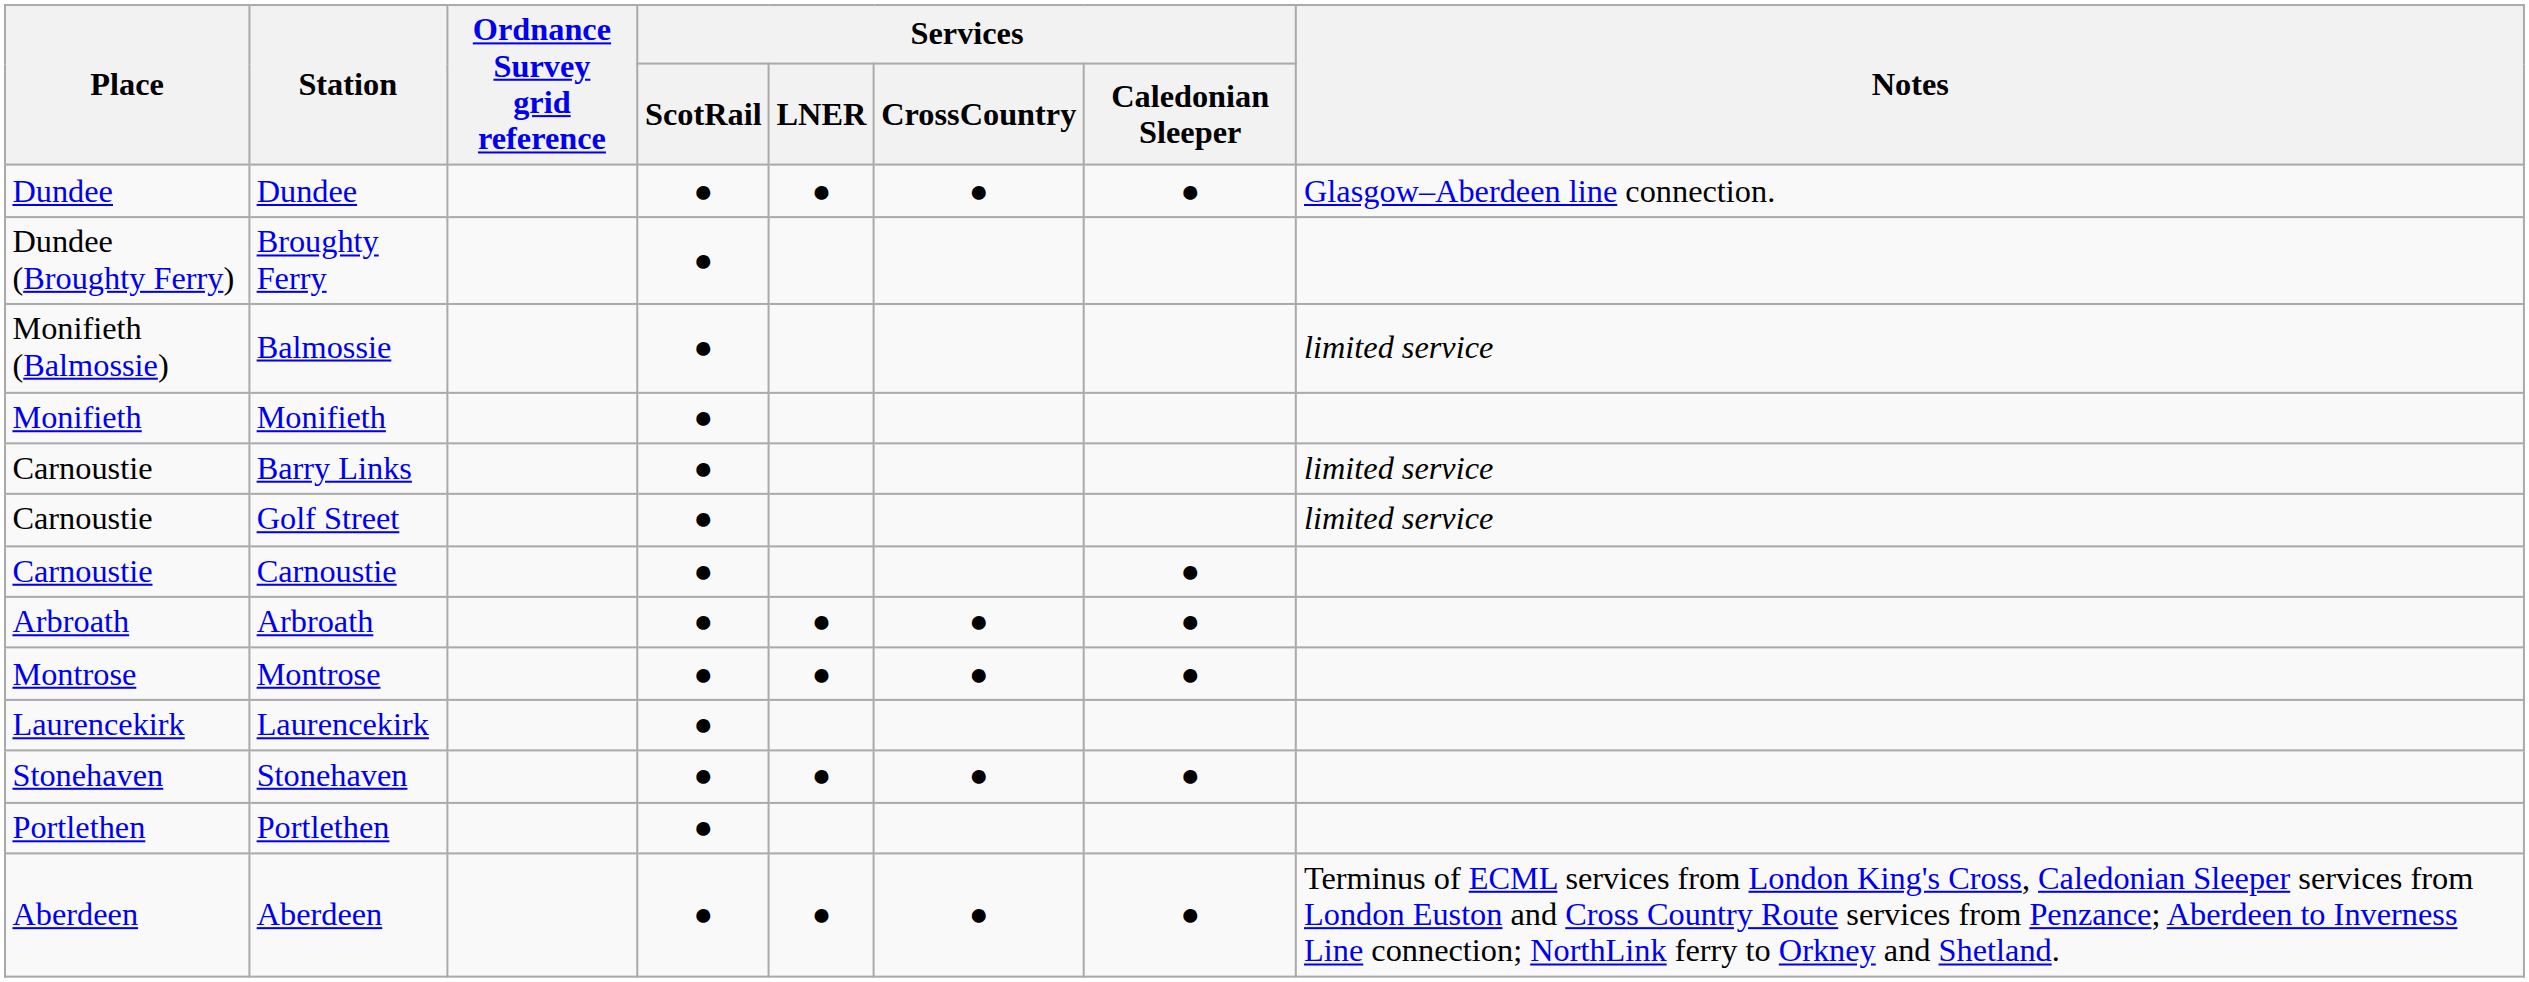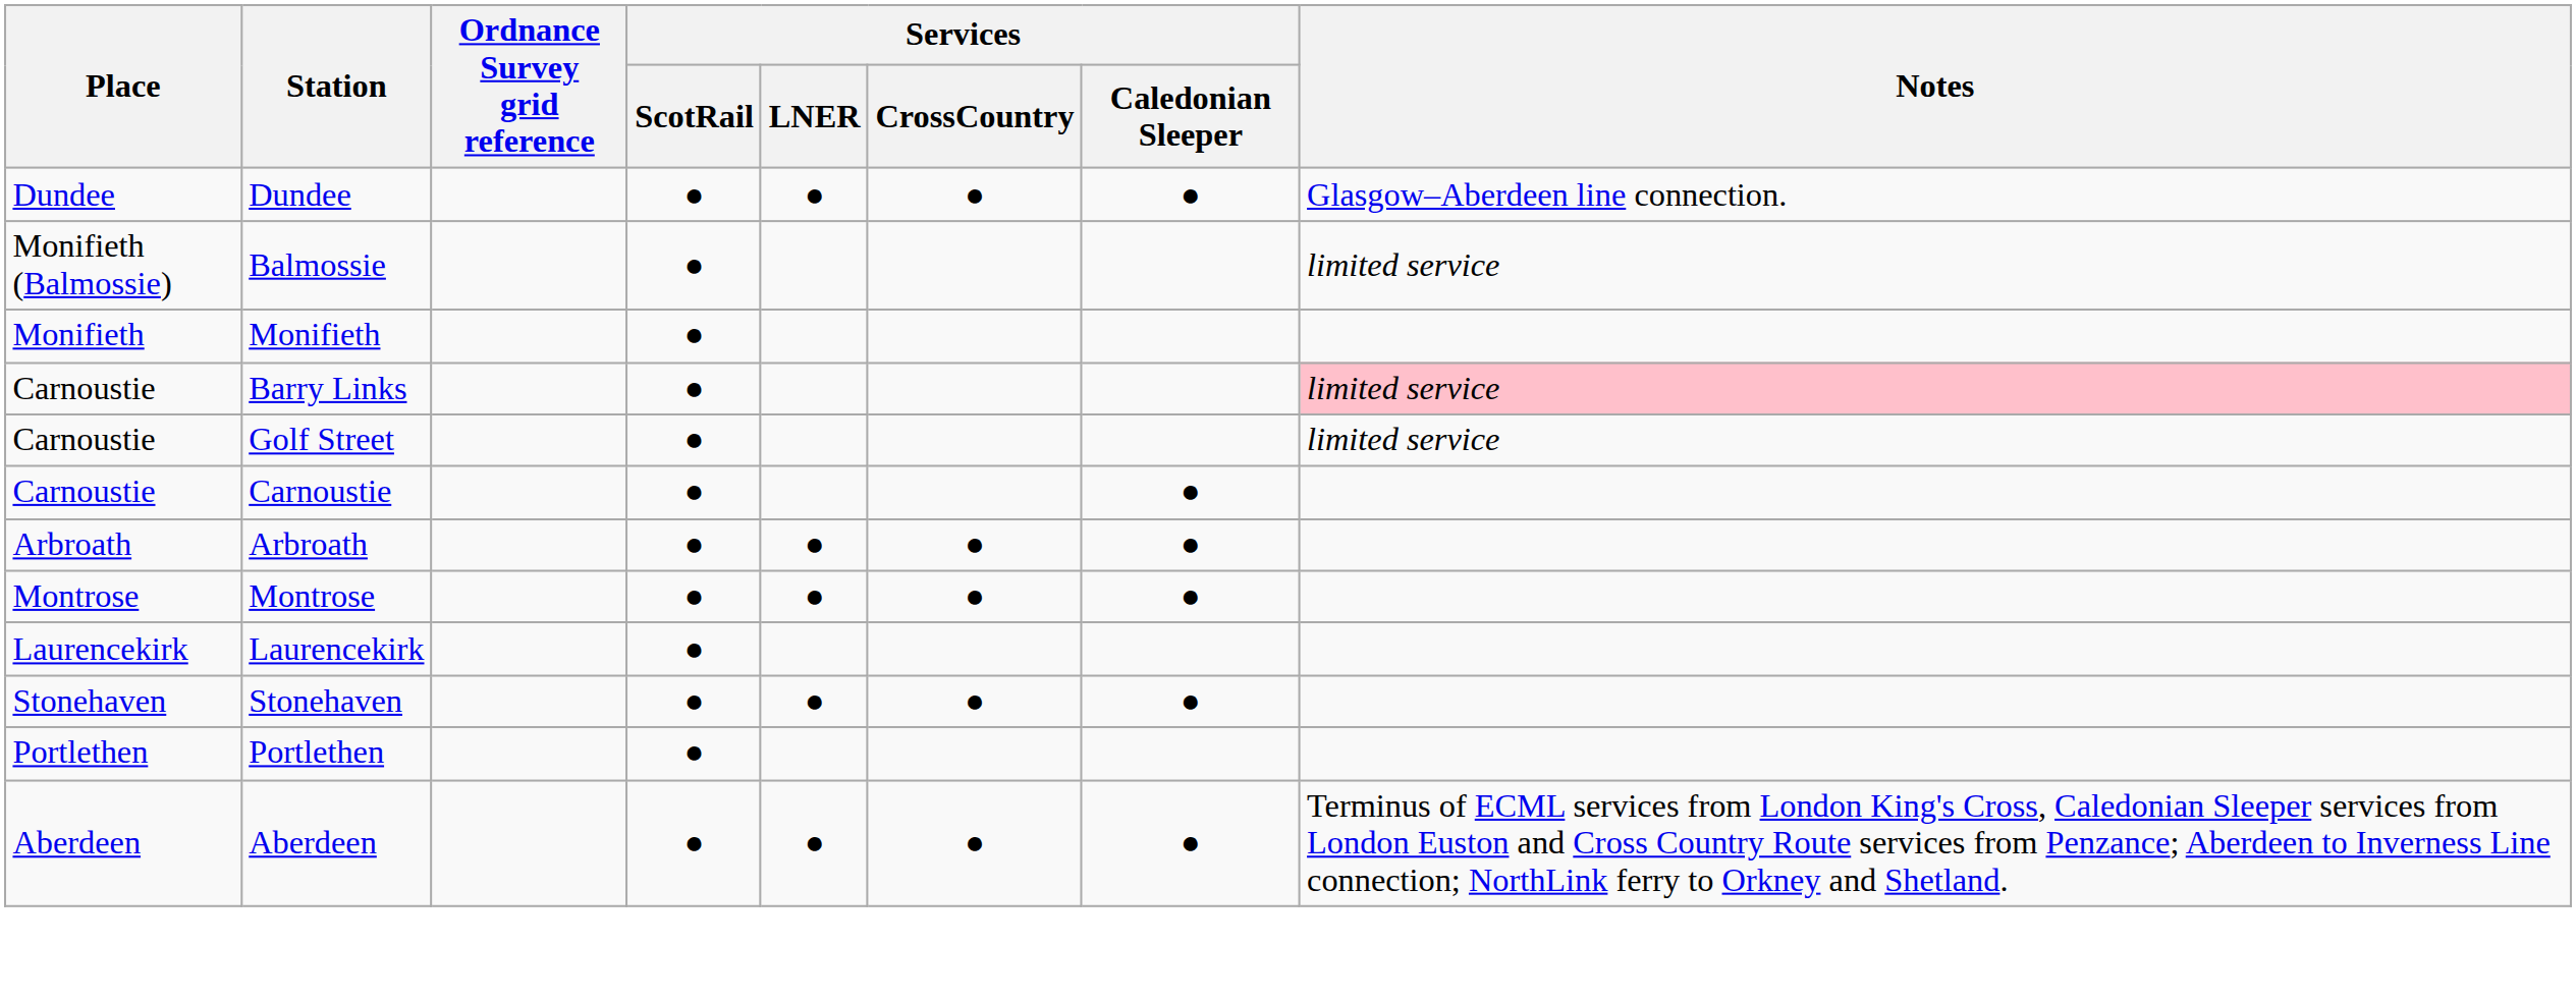- row: Dundee (Broughty Ferry) | Broughty Ferry | ●
Barry Links | Notes: no background -> pink background
